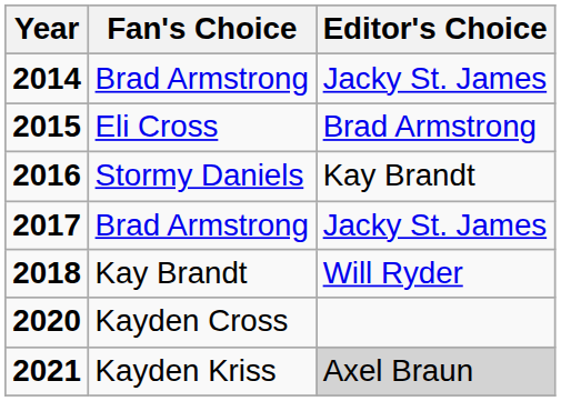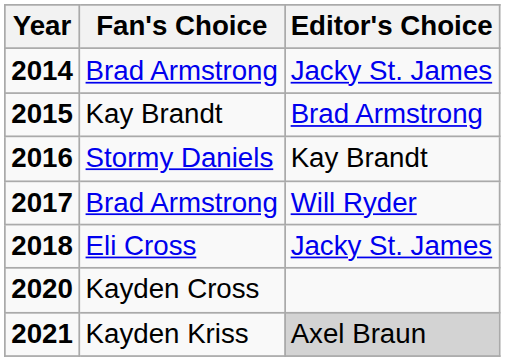2015 | Fan's Choice: Eli Cross -> Kay Brandt
2017 | Editor's Choice: Jacky St. James -> Will Ryder
2018 | Fan's Choice: Kay Brandt -> Eli Cross
2018 | Editor's Choice: Will Ryder -> Jacky St. James
